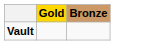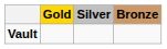+ column: Silver
